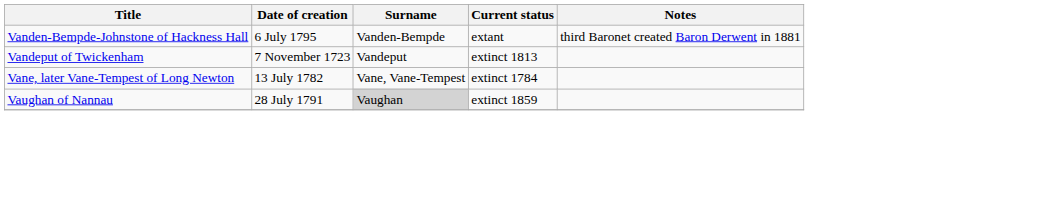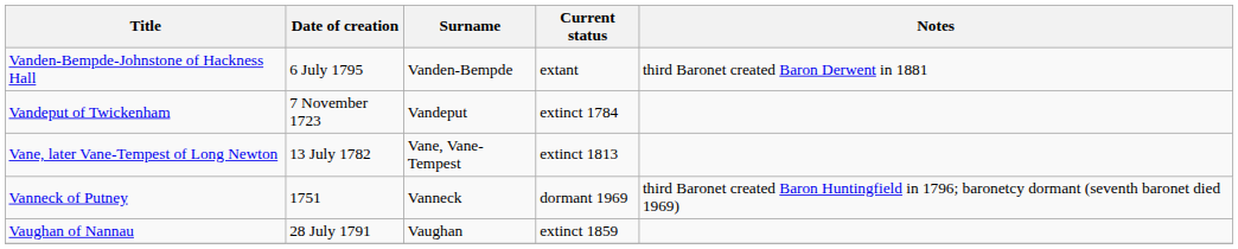Vandeput of Twickenham | Current status: extinct 1813 -> extinct 1784
Vane, later Vane-Tempest of Long Newton | Current status: extinct 1784 -> extinct 1813
+ row: Vanneck of Putney | 1751 | Vanneck | dormant 1969 | third Baronet created Baron Huntingfield in 1796; baronetcy dormant (seventh baronet died 1969)
Vaughan of Nannau | Surname: lightgrey background -> no background
